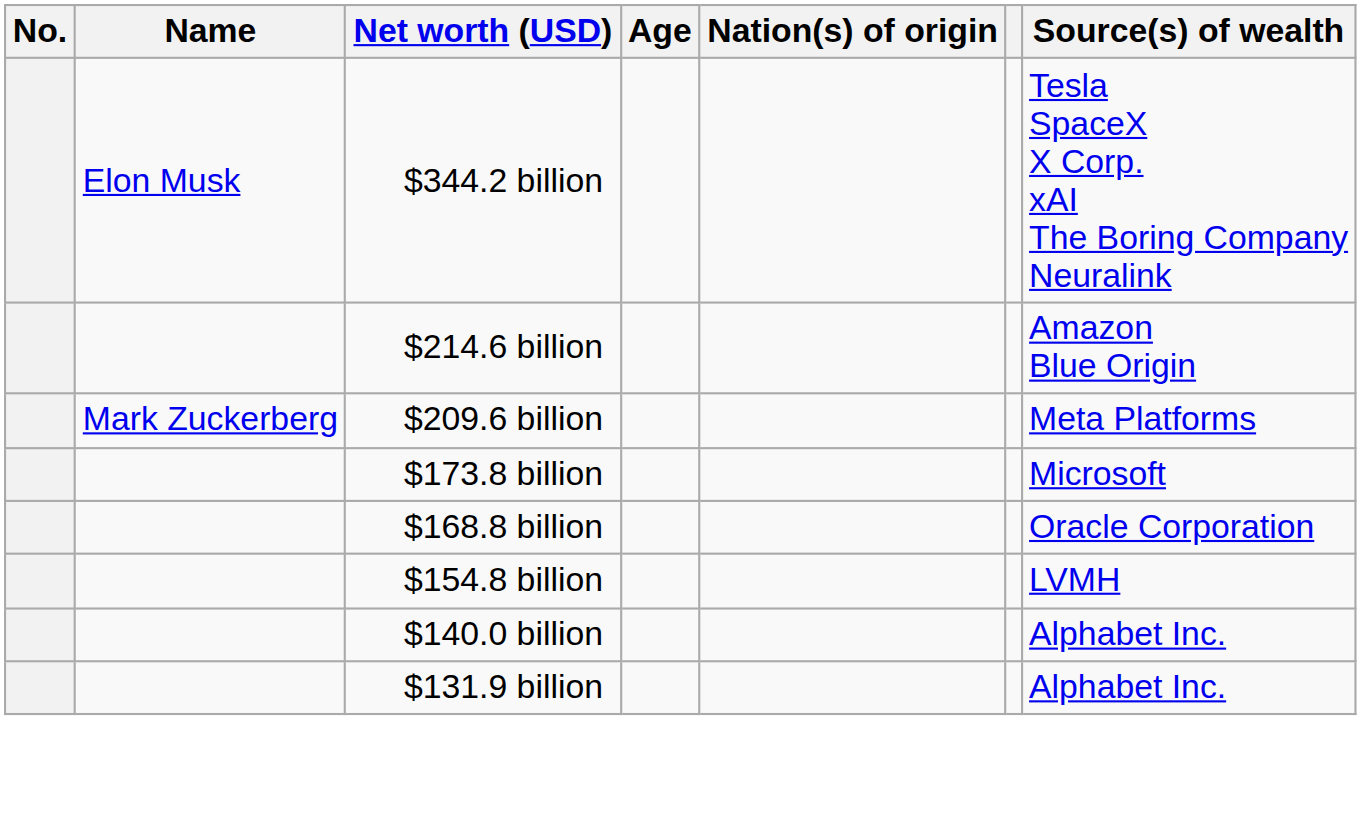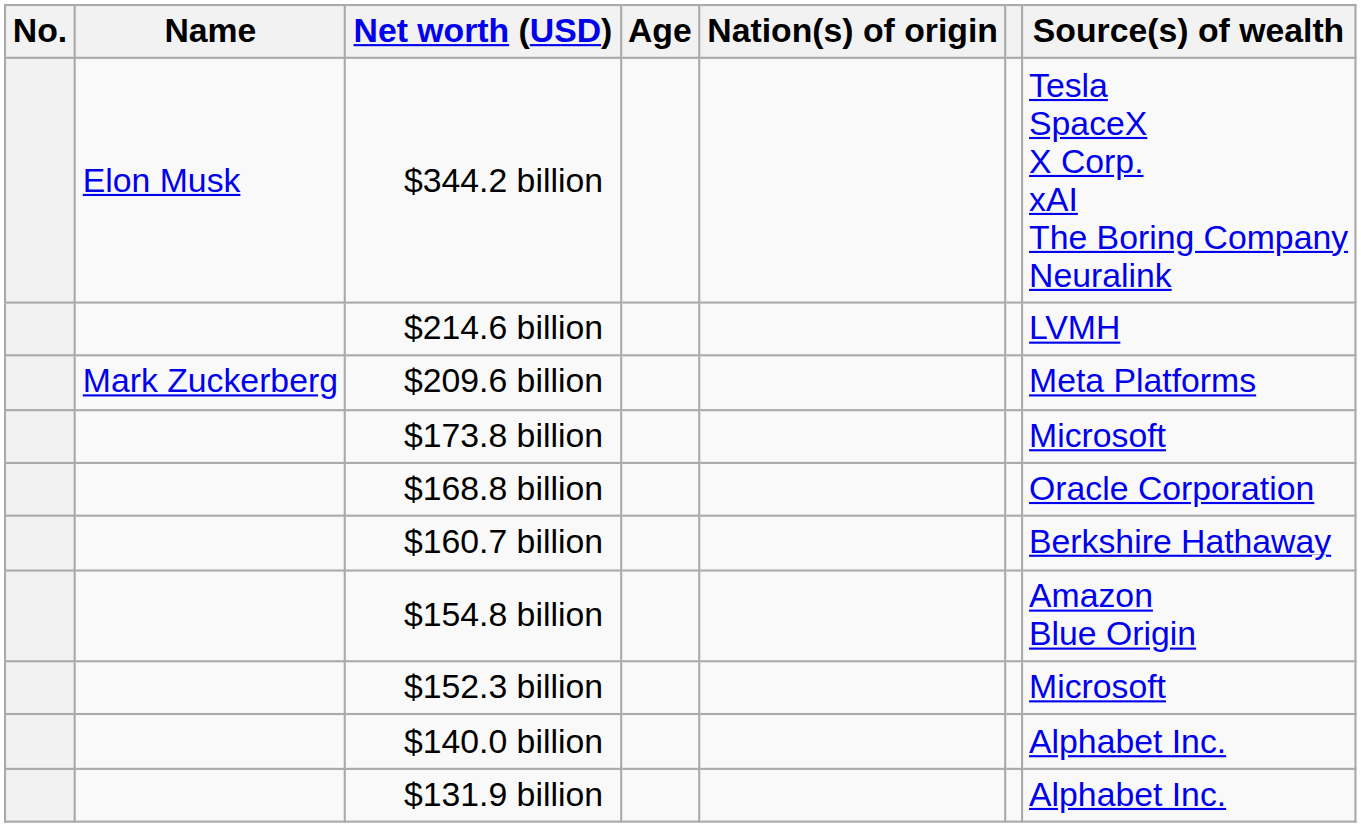$214.6 billion | Source(s) of wealth: Amazon Blue Origin -> LVMH
+ row: $160.7 billion | Berkshire Hathaway
$154.8 billion | Source(s) of wealth: LVMH -> Amazon Blue Origin
+ row: $152.3 billion | Microsoft
